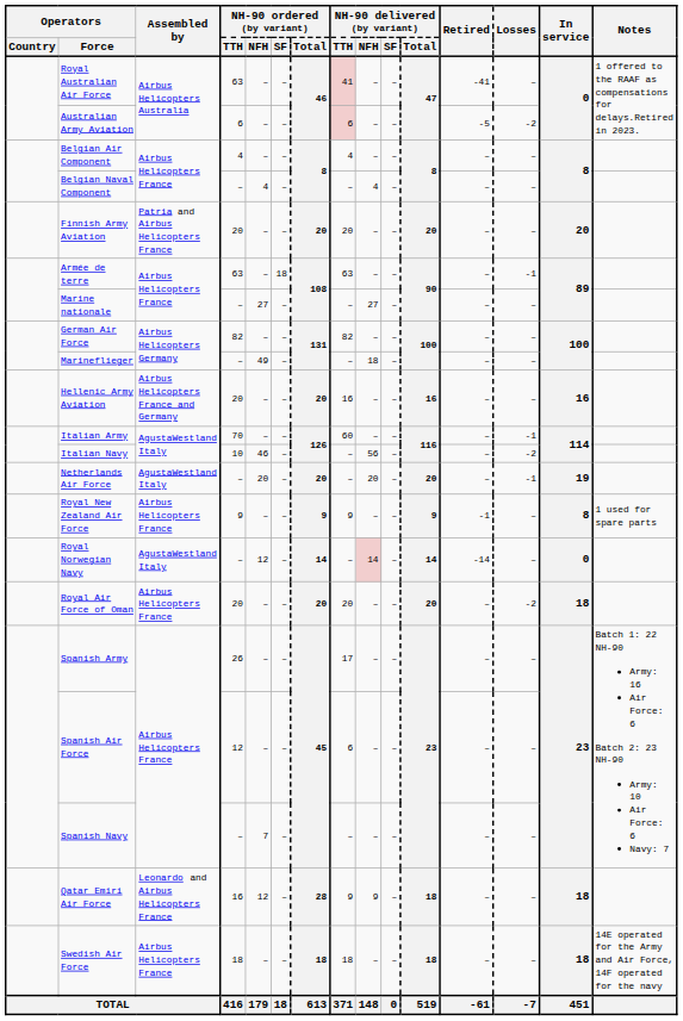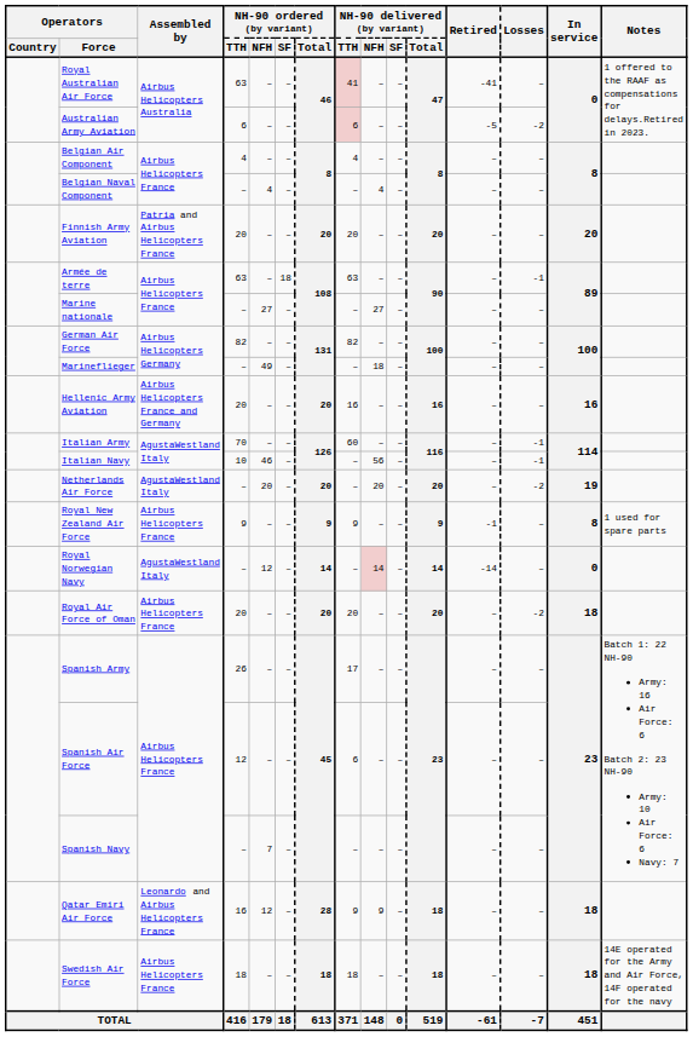Italian Navy | Losses: -2 -> -1
Netherlands Air Force | Losses: -1 -> -2
